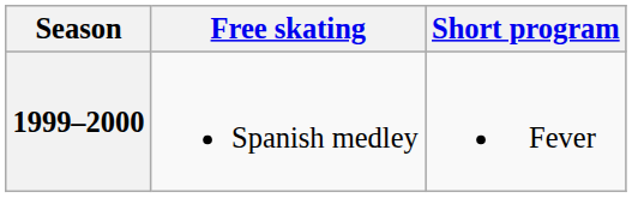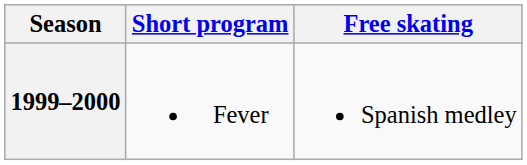columns swapped: Short program <-> Free skating
